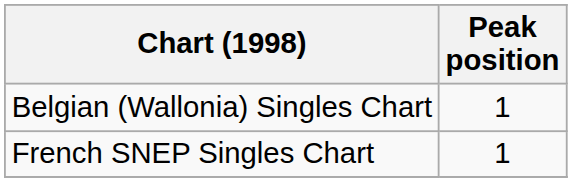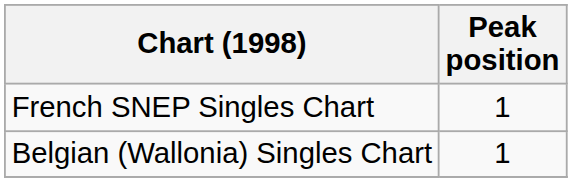rows swapped: Belgian (Wallonia) Singles Chart <-> French SNEP Singles Chart
